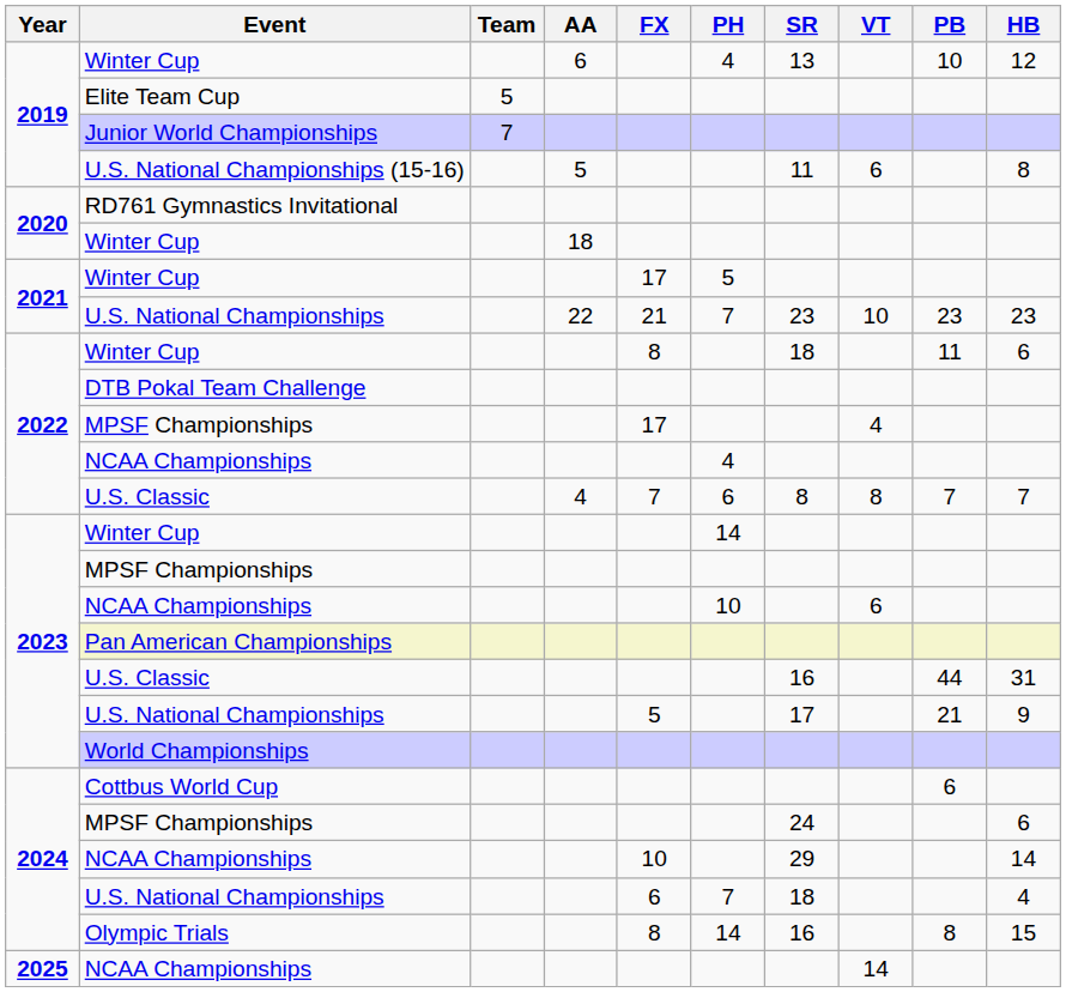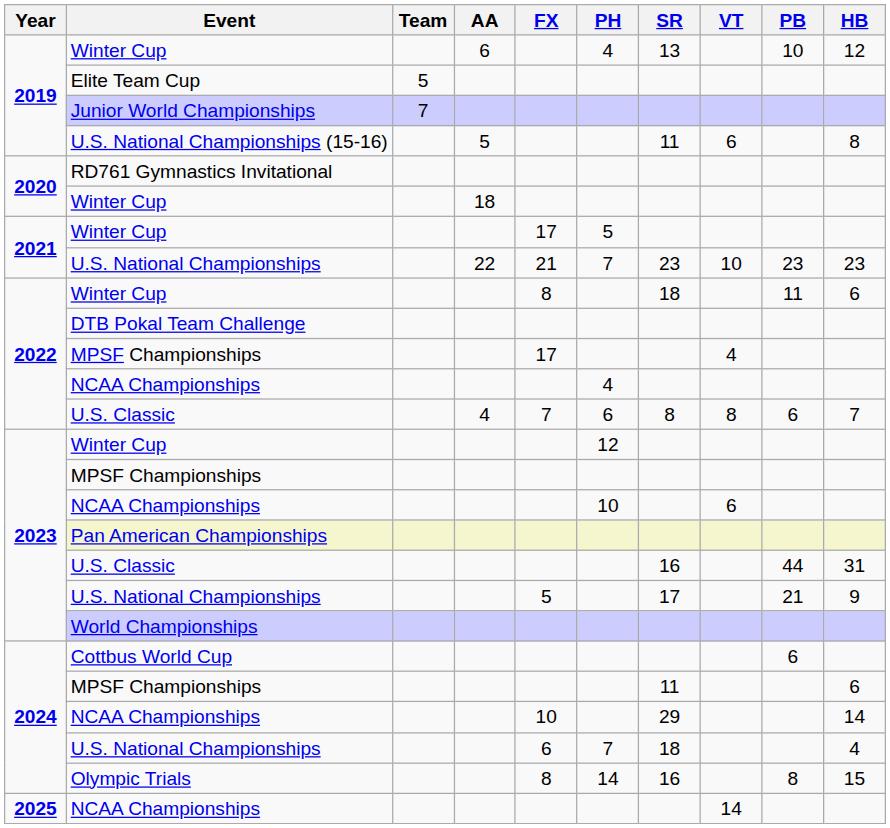2022 / U.S. Classic | PB: 7 -> 6
2023 / Winter Cup | PH: 14 -> 12
2024 / MPSF Championships | SR: 24 -> 11
